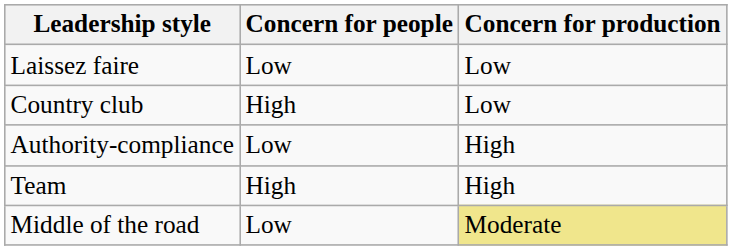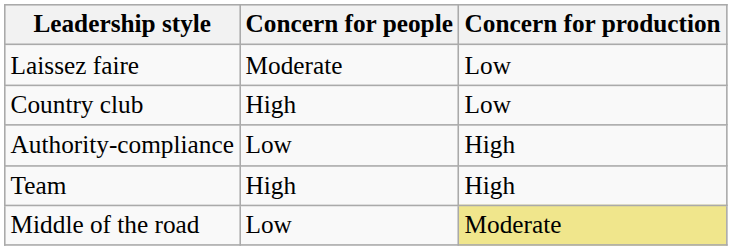Laissez faire | Concern for people: Low -> Moderate
